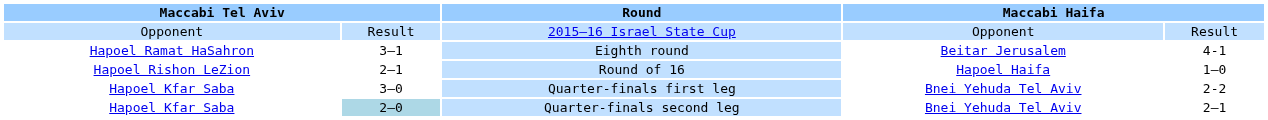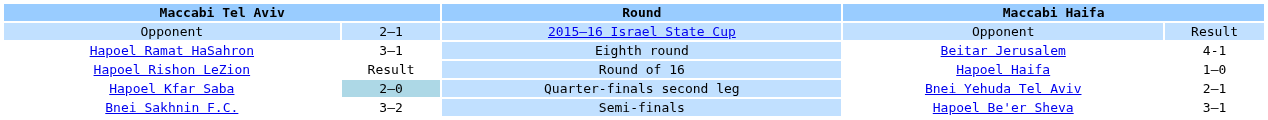2015–16 Israel State Cup | column 2: Result -> 2–1
Round of 16 | column 2: 2–1 -> Result
- row: Hapoel Kfar Saba | 3–0 | Quarter-finals first leg | Bnei Yehuda Tel Aviv | 2-2
+ row: Bnei Sakhnin F.C. | 3–2 | Semi-finals | Hapoel Be'er Sheva | 3–1
